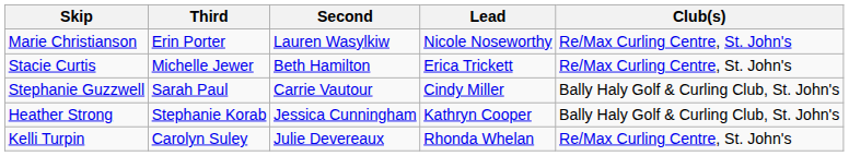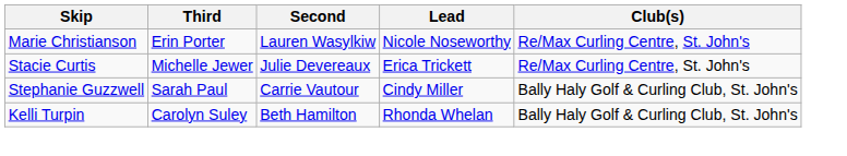Stacie Curtis | Second: Beth Hamilton -> Julie Devereaux
- row: Heather Strong | Stephanie Korab | Jessica Cunningham | Kathryn Cooper | Bally Haly Golf & Curling Club, St. John's
Kelli Turpin | Second: Julie Devereaux -> Beth Hamilton
Kelli Turpin | Club(s): Re/Max Curling Centre, St. John's -> Bally Haly Golf & Curling Club, St. John's
